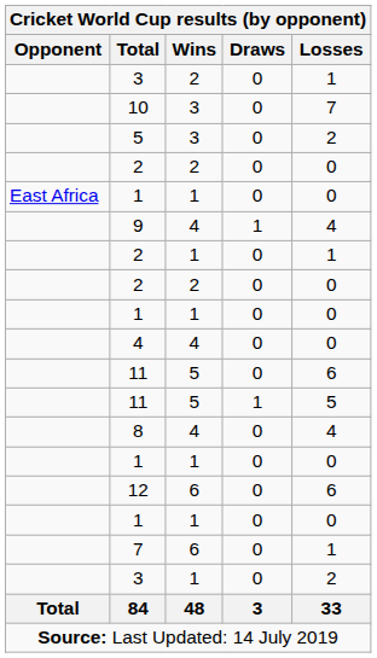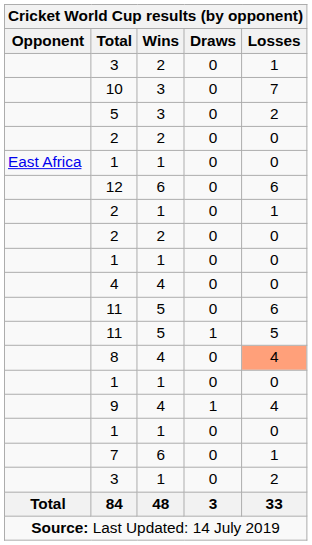rows swapped: 9 <-> 12
8 | Losses: no background -> lightsalmon background
